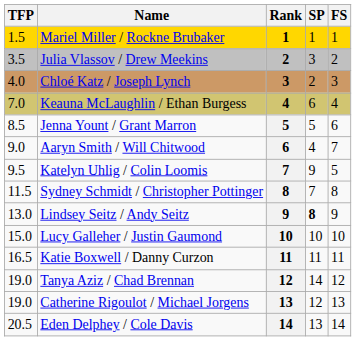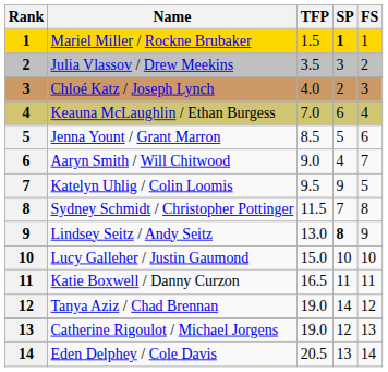columns swapped: Rank <-> TFP
Mariel Miller / Rockne Brubaker | SP: normal -> bold
